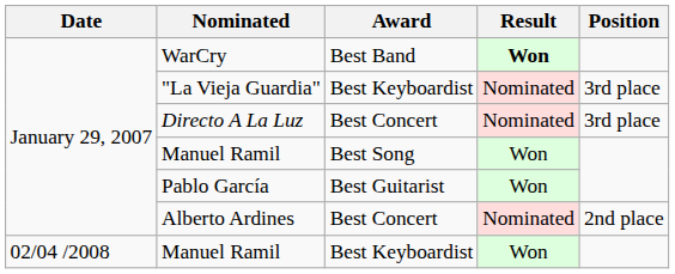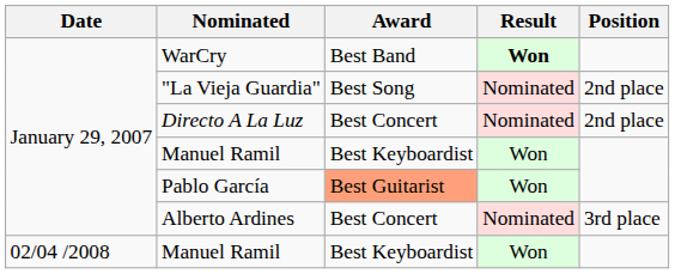"La Vieja Guardia" | Award: Best Keyboardist -> Best Song
"La Vieja Guardia" | Position: 3rd place -> 2nd place
Directo A La Luz | Position: 3rd place -> 2nd place
January 29, 2007 / Manuel Ramil | Award: Best Song -> Best Keyboardist
Pablo García | Award: no background -> lightsalmon background
Alberto Ardines | Position: 2nd place -> 3rd place
